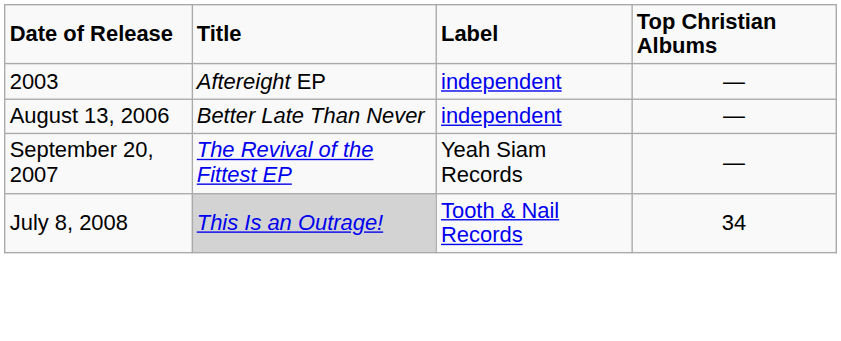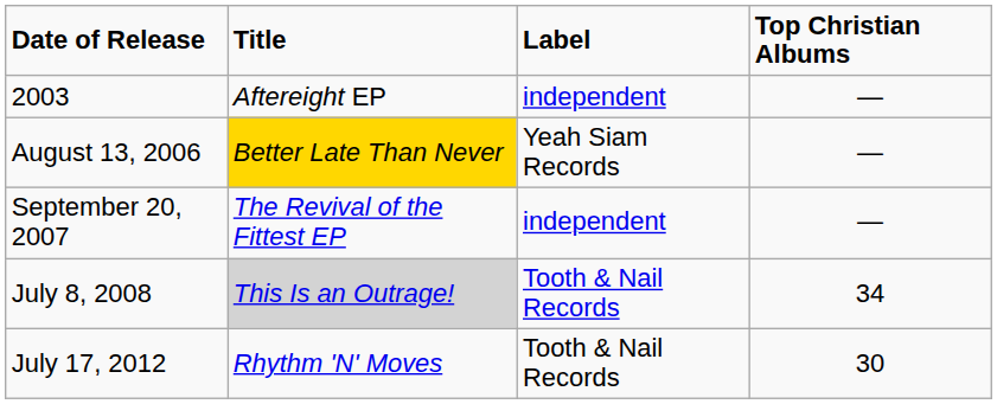August 13, 2006 | Title: no background -> gold background
August 13, 2006 | Label: independent -> Yeah Siam Records
September 20, 2007 | Label: Yeah Siam Records -> independent
+ row: July 17, 2012 | Rhythm 'N' Moves | Tooth & Nail Records | 30
